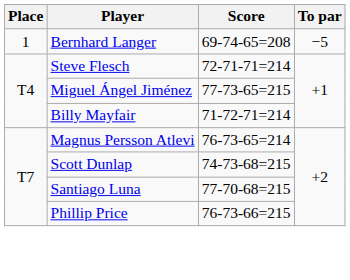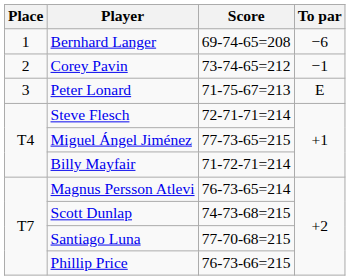Bernhard Langer | To par: −5 -> −6
+ row: 2 | Corey Pavin | 73-74-65=212 | −1
+ row: 3 | Peter Lonard | 71-75-67=213 | E
